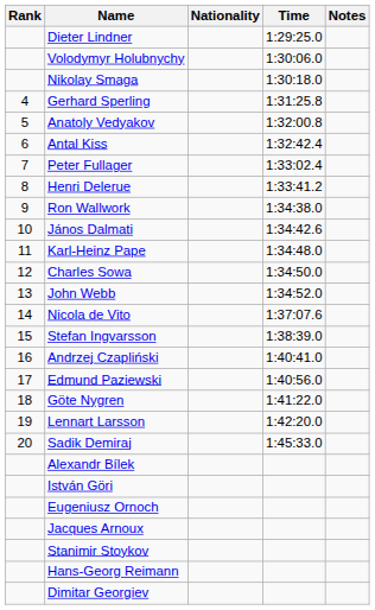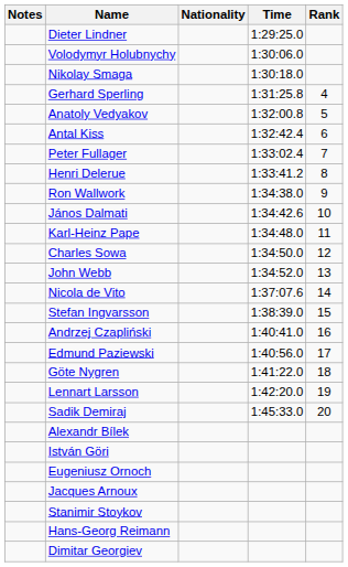columns swapped: Rank <-> Notes
